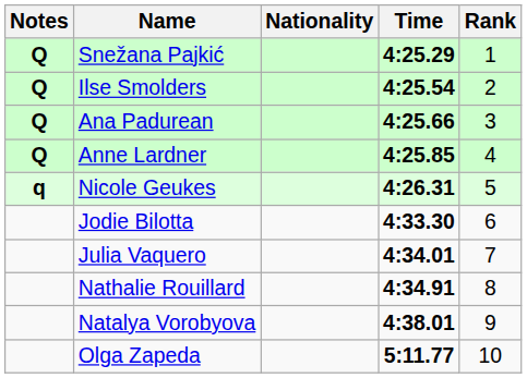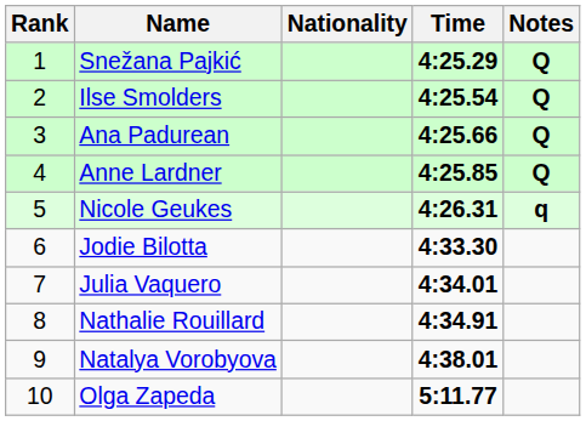columns swapped: Rank <-> Notes
